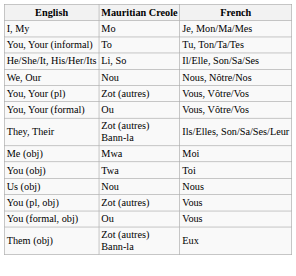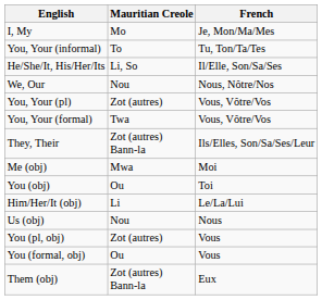You, Your (formal) | Mauritian Creole: Ou -> Twa
You (obj) | Mauritian Creole: Twa -> Ou
+ row: Him/Her/It (obj) | Li | Le/La/Lui
